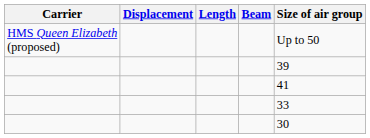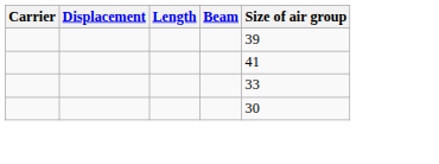- row: HMS Queen Elizabeth (proposed) | Up to 50
